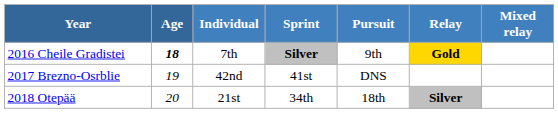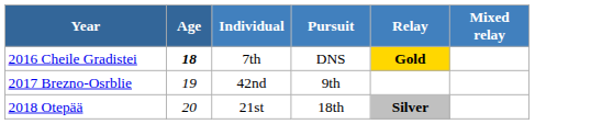- column: Sprint | Silver | 41st | 34th
2016 Cheile Gradistei | Pursuit: 9th -> DNS
2017 Brezno-Osrblie | Pursuit: DNS -> 9th
